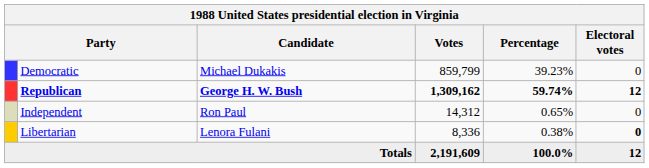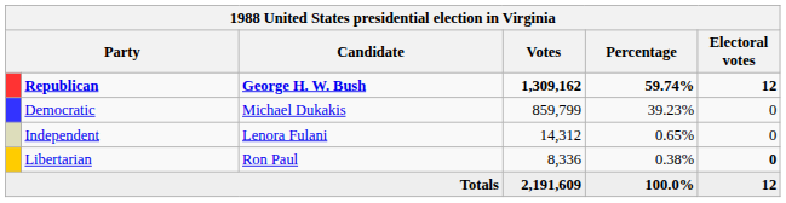rows swapped: Republican <-> Democratic
Independent | Candidate: Ron Paul -> Lenora Fulani
Libertarian | Candidate: Lenora Fulani -> Ron Paul
